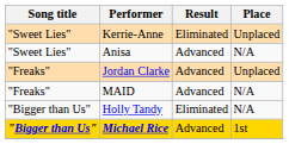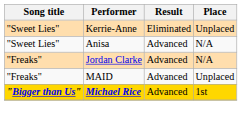Jordan Clarke | Place: Unplaced -> N/A
MAID | Place: N/A -> Unplaced
- row: "Bigger than Us" | Holly Tandy | Eliminated | N/A
